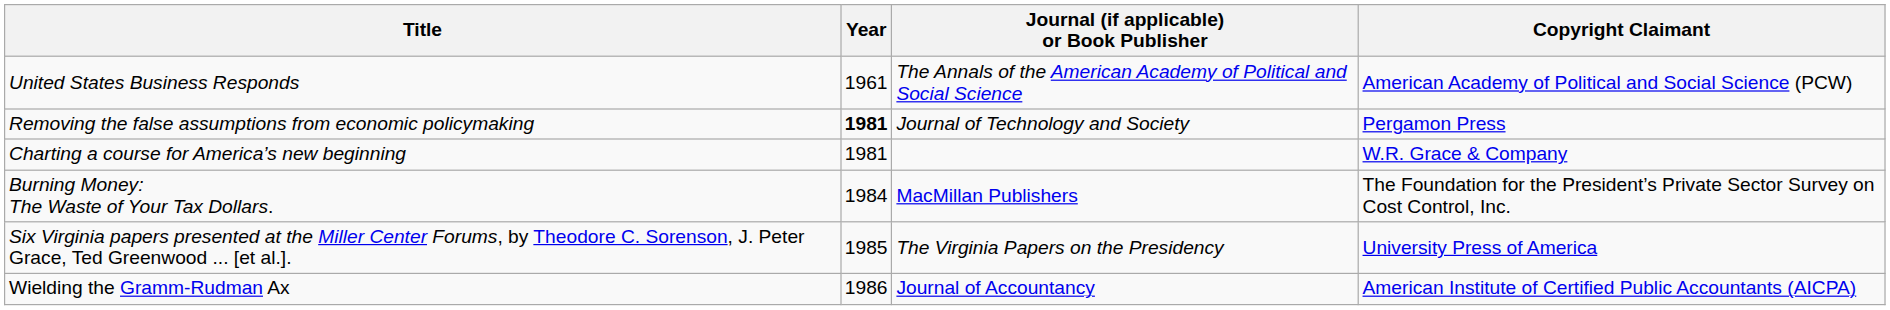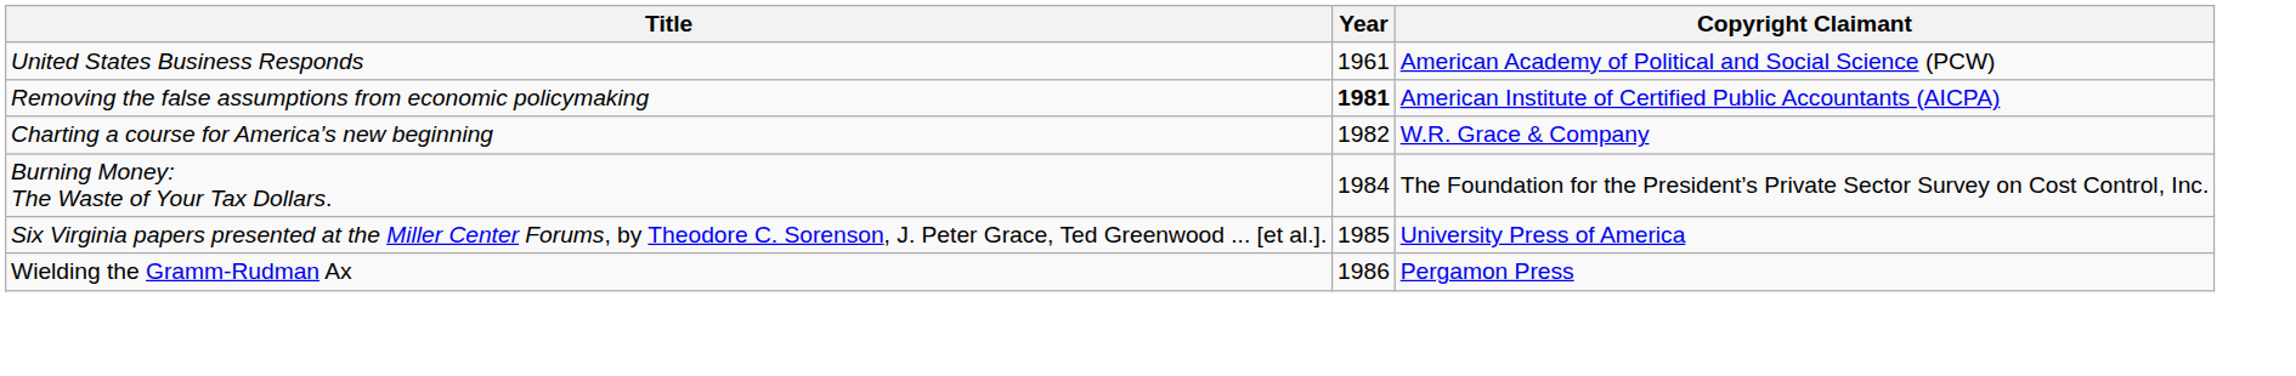- column: Journal (if applicable) or Book Publisher | The Annals of the American Academy of Political and Social Science | Journal of Technology and Society | MacMillan Publishers | The Virginia Papers on the Presidency | Journal of Accountancy
Removing the false assumptions from economic policymaking | Copyright Claimant: Pergamon Press -> American Institute of Certified Public Accountants (AICPA)
Charting a course for America’s new beginning | Year: 1981 -> 1982
Wielding the Gramm-Rudman Ax | Copyright Claimant: American Institute of Certified Public Accountants (AICPA) -> Pergamon Press
